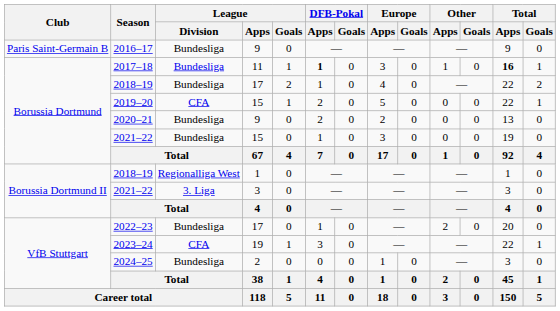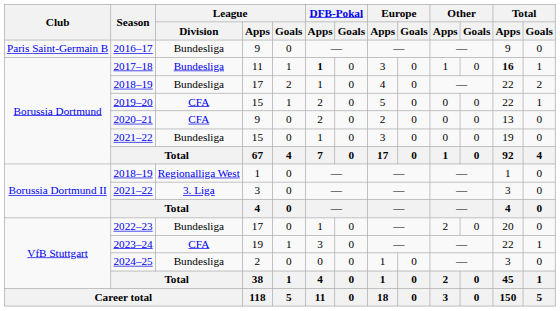2020–21 | League / Division: Bundesliga -> CFA
